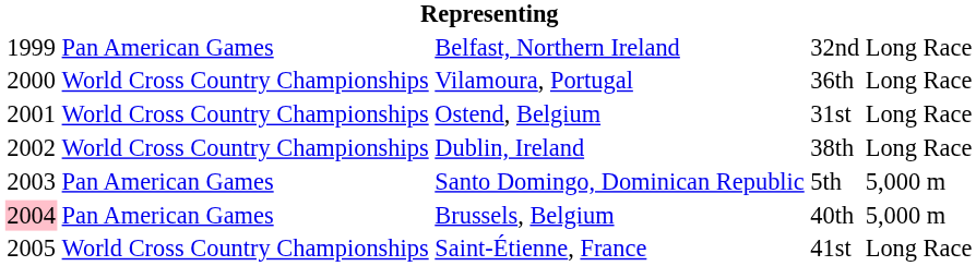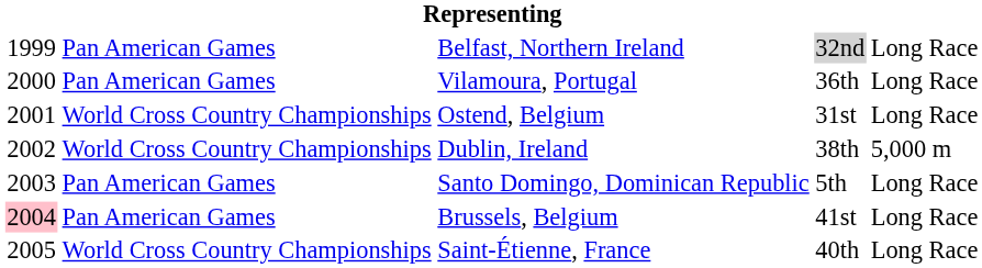Belfast, Northern Ireland | column 4: no background -> lightgrey background
Vilamoura, Portugal | column 2: World Cross Country Championships -> Pan American Games
Dublin, Ireland | column 5: Long Race -> 5,000 m
Santo Domingo, Dominican Republic | column 5: 5,000 m -> Long Race
Brussels, Belgium | column 4: 40th -> 41st
Brussels, Belgium | column 5: 5,000 m -> Long Race
Saint-Étienne, France | column 4: 41st -> 40th
